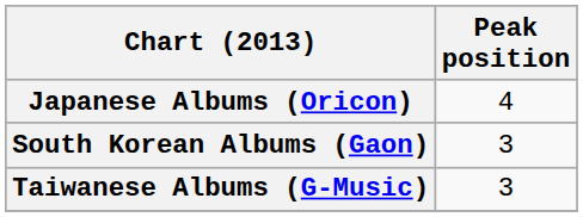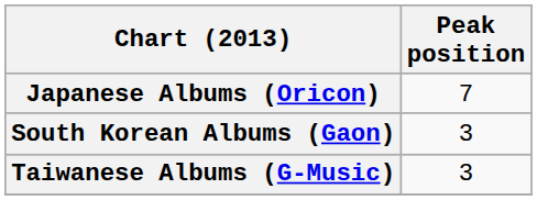Japanese Albums (Oricon) | Peak position: 4 -> 7
